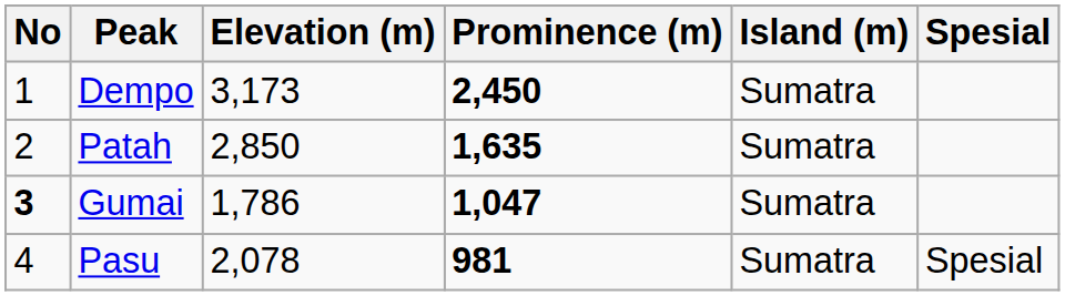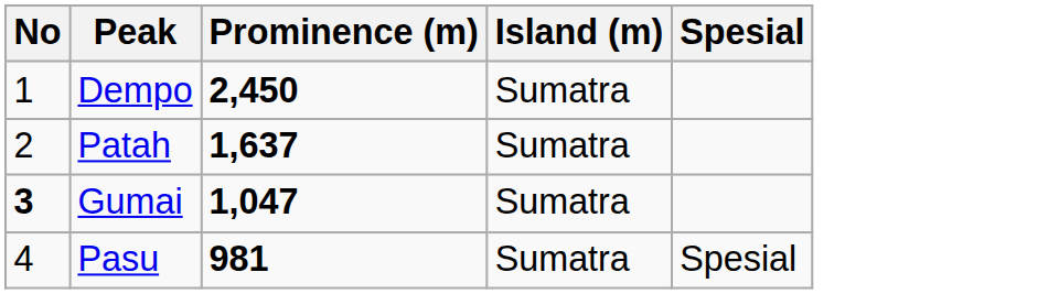- column: Elevation (m) | 3,173 | 2,850 | 1,786 | 2,078
Patah | Prominence (m): 1,635 -> 1,637
